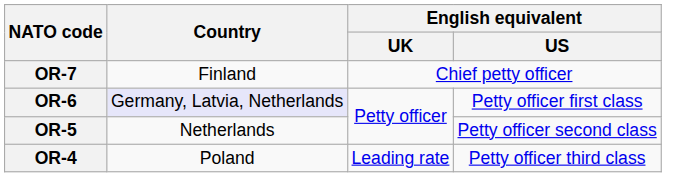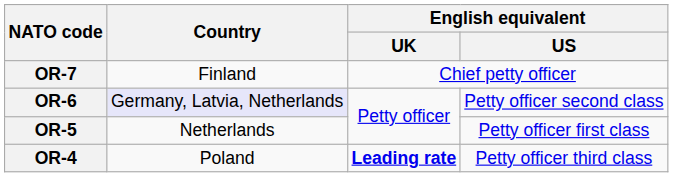OR-6 | English equivalent / US: Petty officer first class -> Petty officer second class
OR-5 | English equivalent / US: Petty officer second class -> Petty officer first class
OR-4 | English equivalent / UK: normal -> bold
